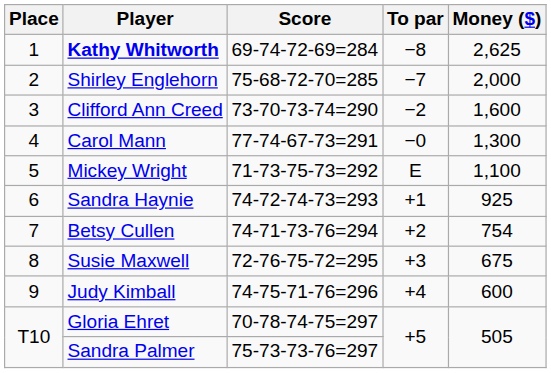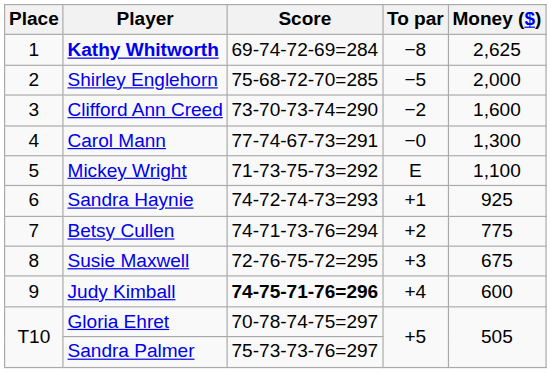Shirley Englehorn | To par: −7 -> −5
Betsy Cullen | Money ($): 754 -> 775
Judy Kimball | Score: normal -> bold
